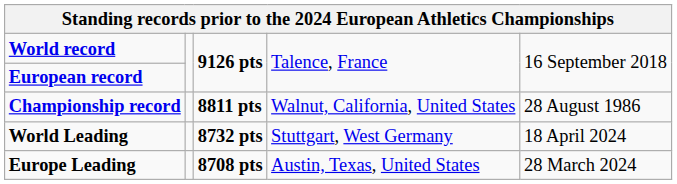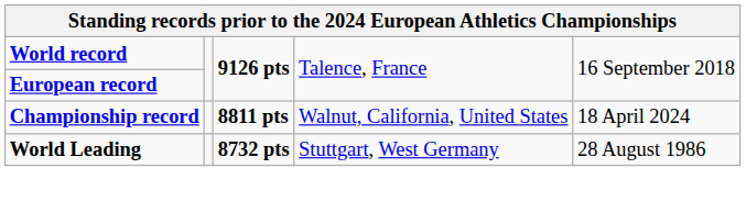Championship record | column 5: 28 August 1986 -> 18 April 2024
World Leading | column 5: 18 April 2024 -> 28 August 1986
- row: Europe Leading | 8708 pts | Austin, Texas, United States | 28 March 2024
